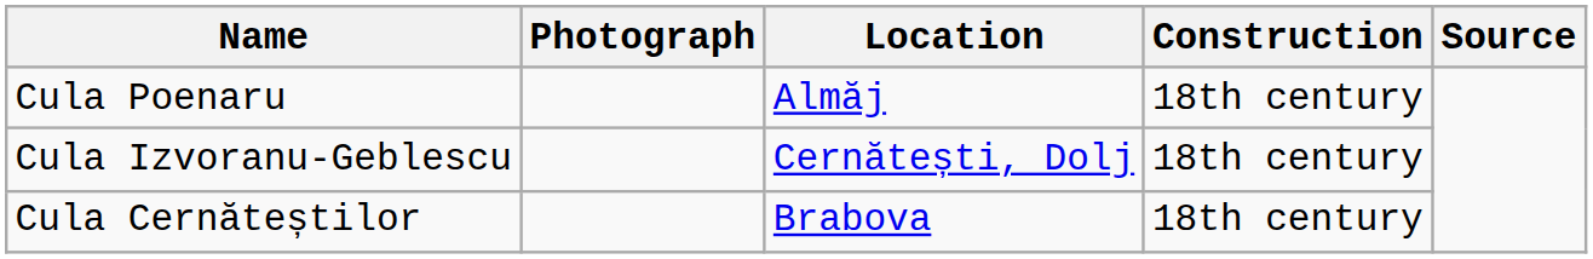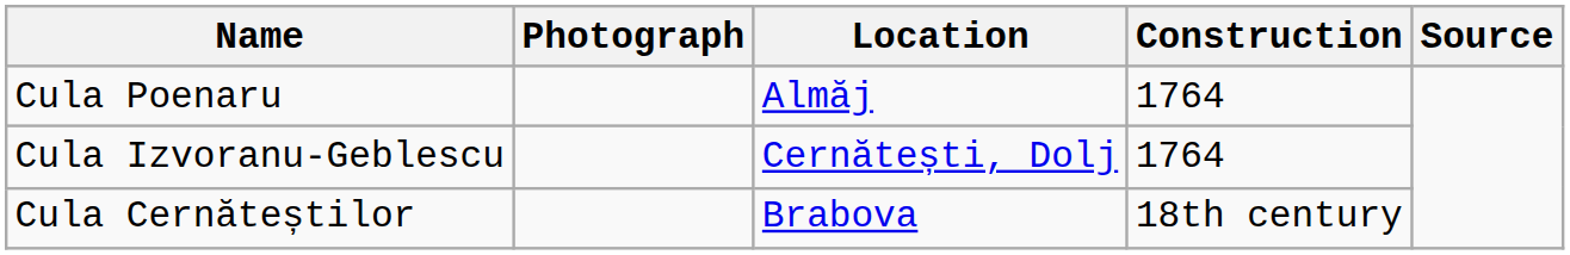Cula Poenaru | Construction: 18th century -> 1764
Cula Izvoranu-Geblescu | Construction: 18th century -> 1764
